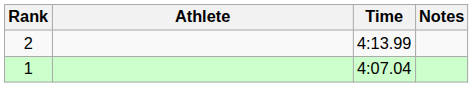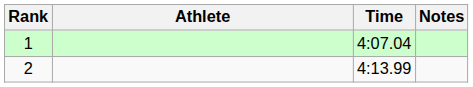rows swapped: 1 <-> 2
